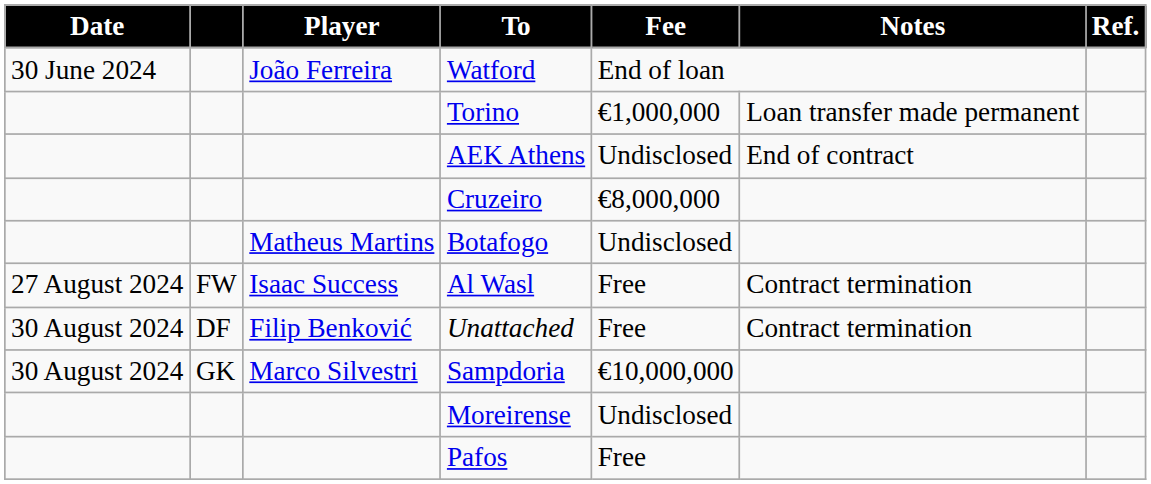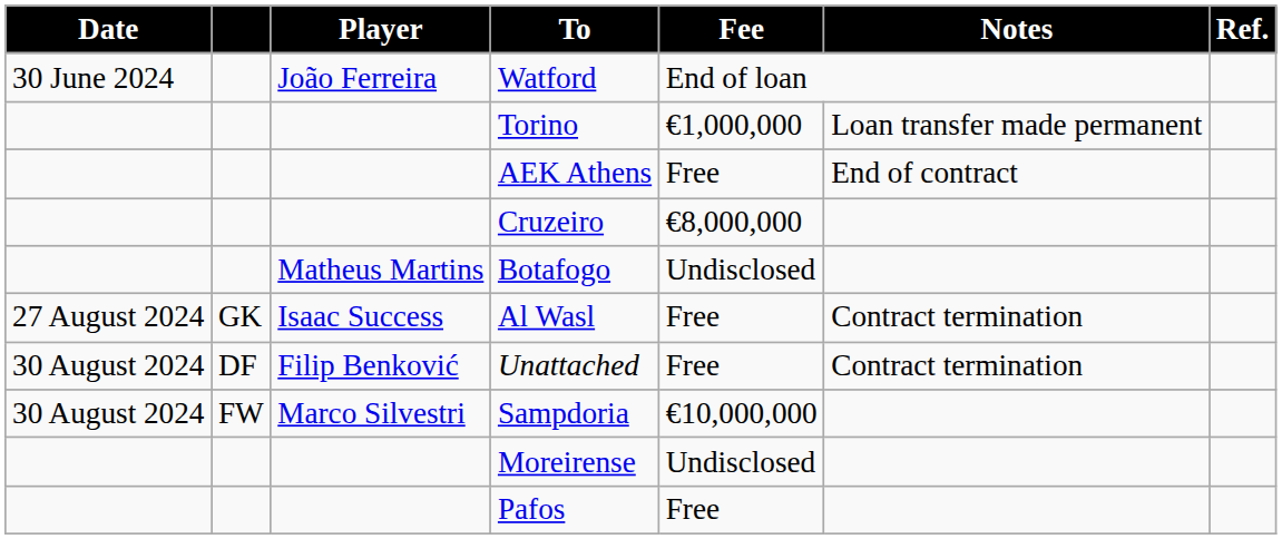AEK Athens | Fee: Undisclosed -> Free
Al Wasl | column 2: FW -> GK
Sampdoria | column 2: GK -> FW
